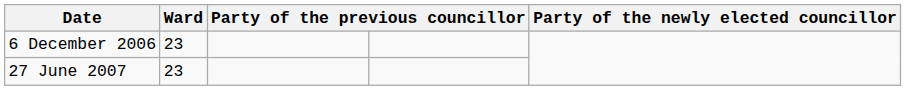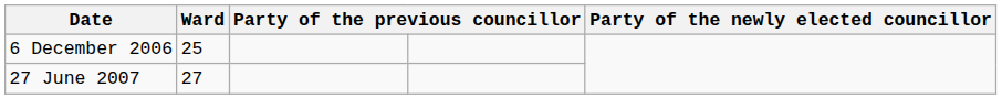6 December 2006 | Ward: 23 -> 25
27 June 2007 | Ward: 23 -> 27
